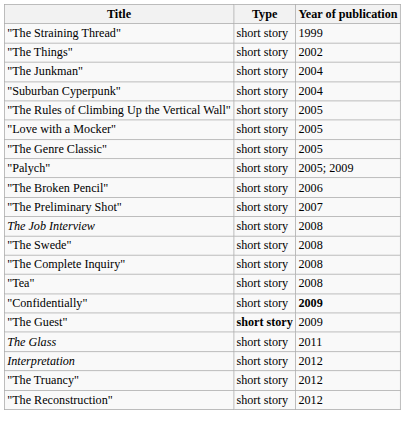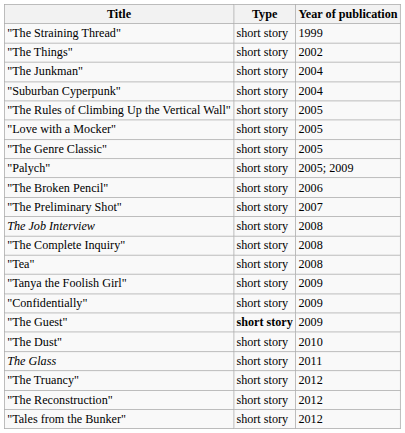- row: "The Swede" | short story | 2008
+ row: "Tanya the Foolish Girl" | short story | 2009
"Confidentially" | Year of publication: bold -> normal
+ row: "The Dust" | short story | 2010
- row: Interpretation | short story | 2012
+ row: "Tales from the Bunker" | short story | 2012
